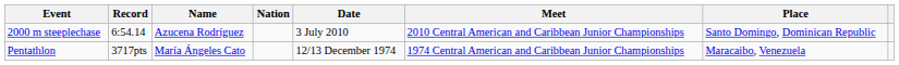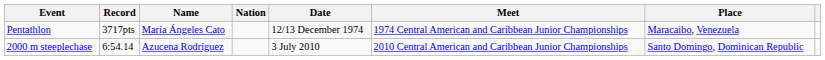rows swapped: 2000 m steeplechase <-> Pentathlon
